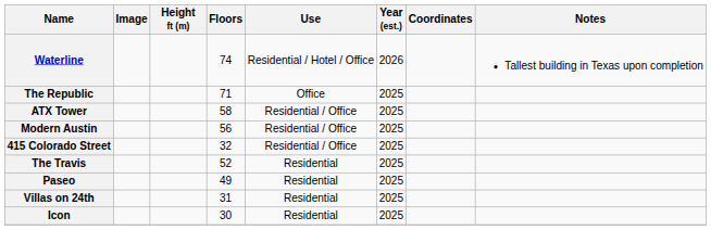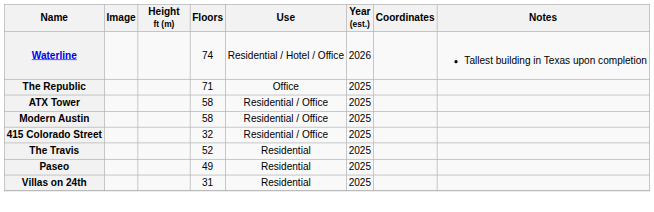Modern Austin | Floors: 56 -> 58
- row: Icon | 30 | Residential | 2025
